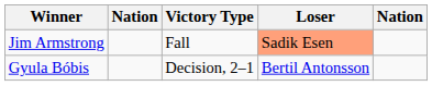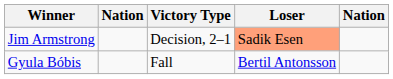Jim Armstrong | Victory Type: Fall -> Decision, 2–1
Gyula Bóbis | Victory Type: Decision, 2–1 -> Fall
